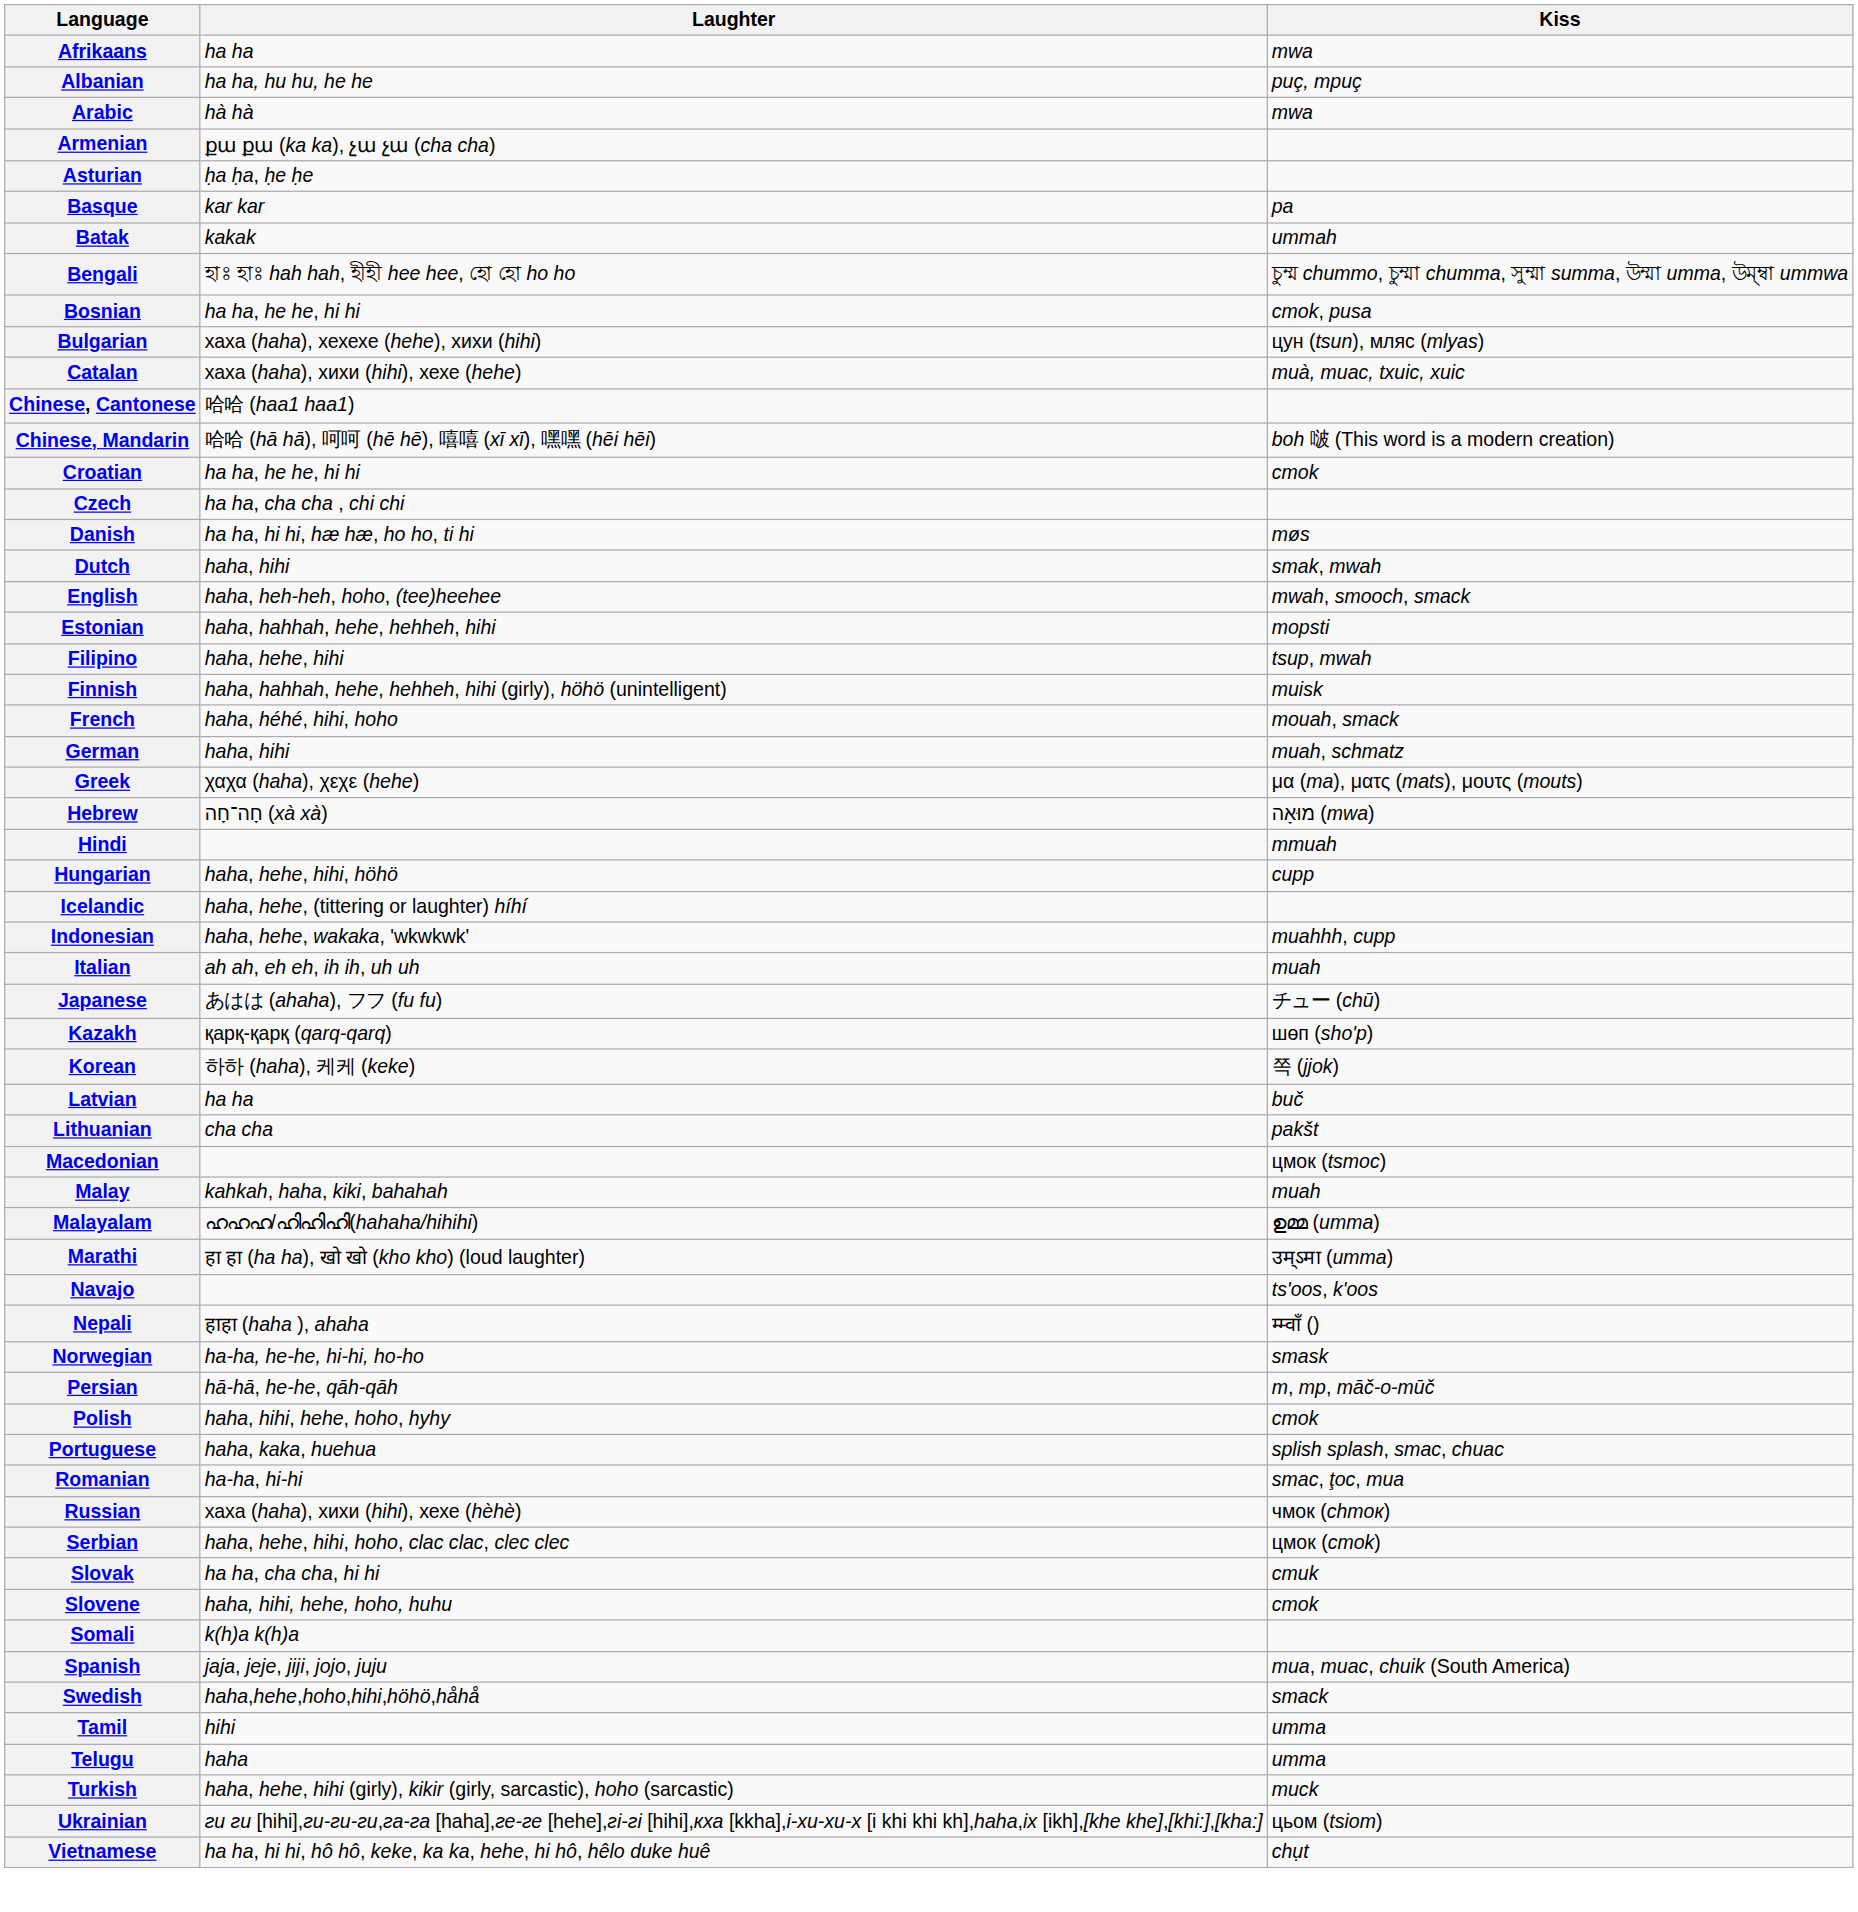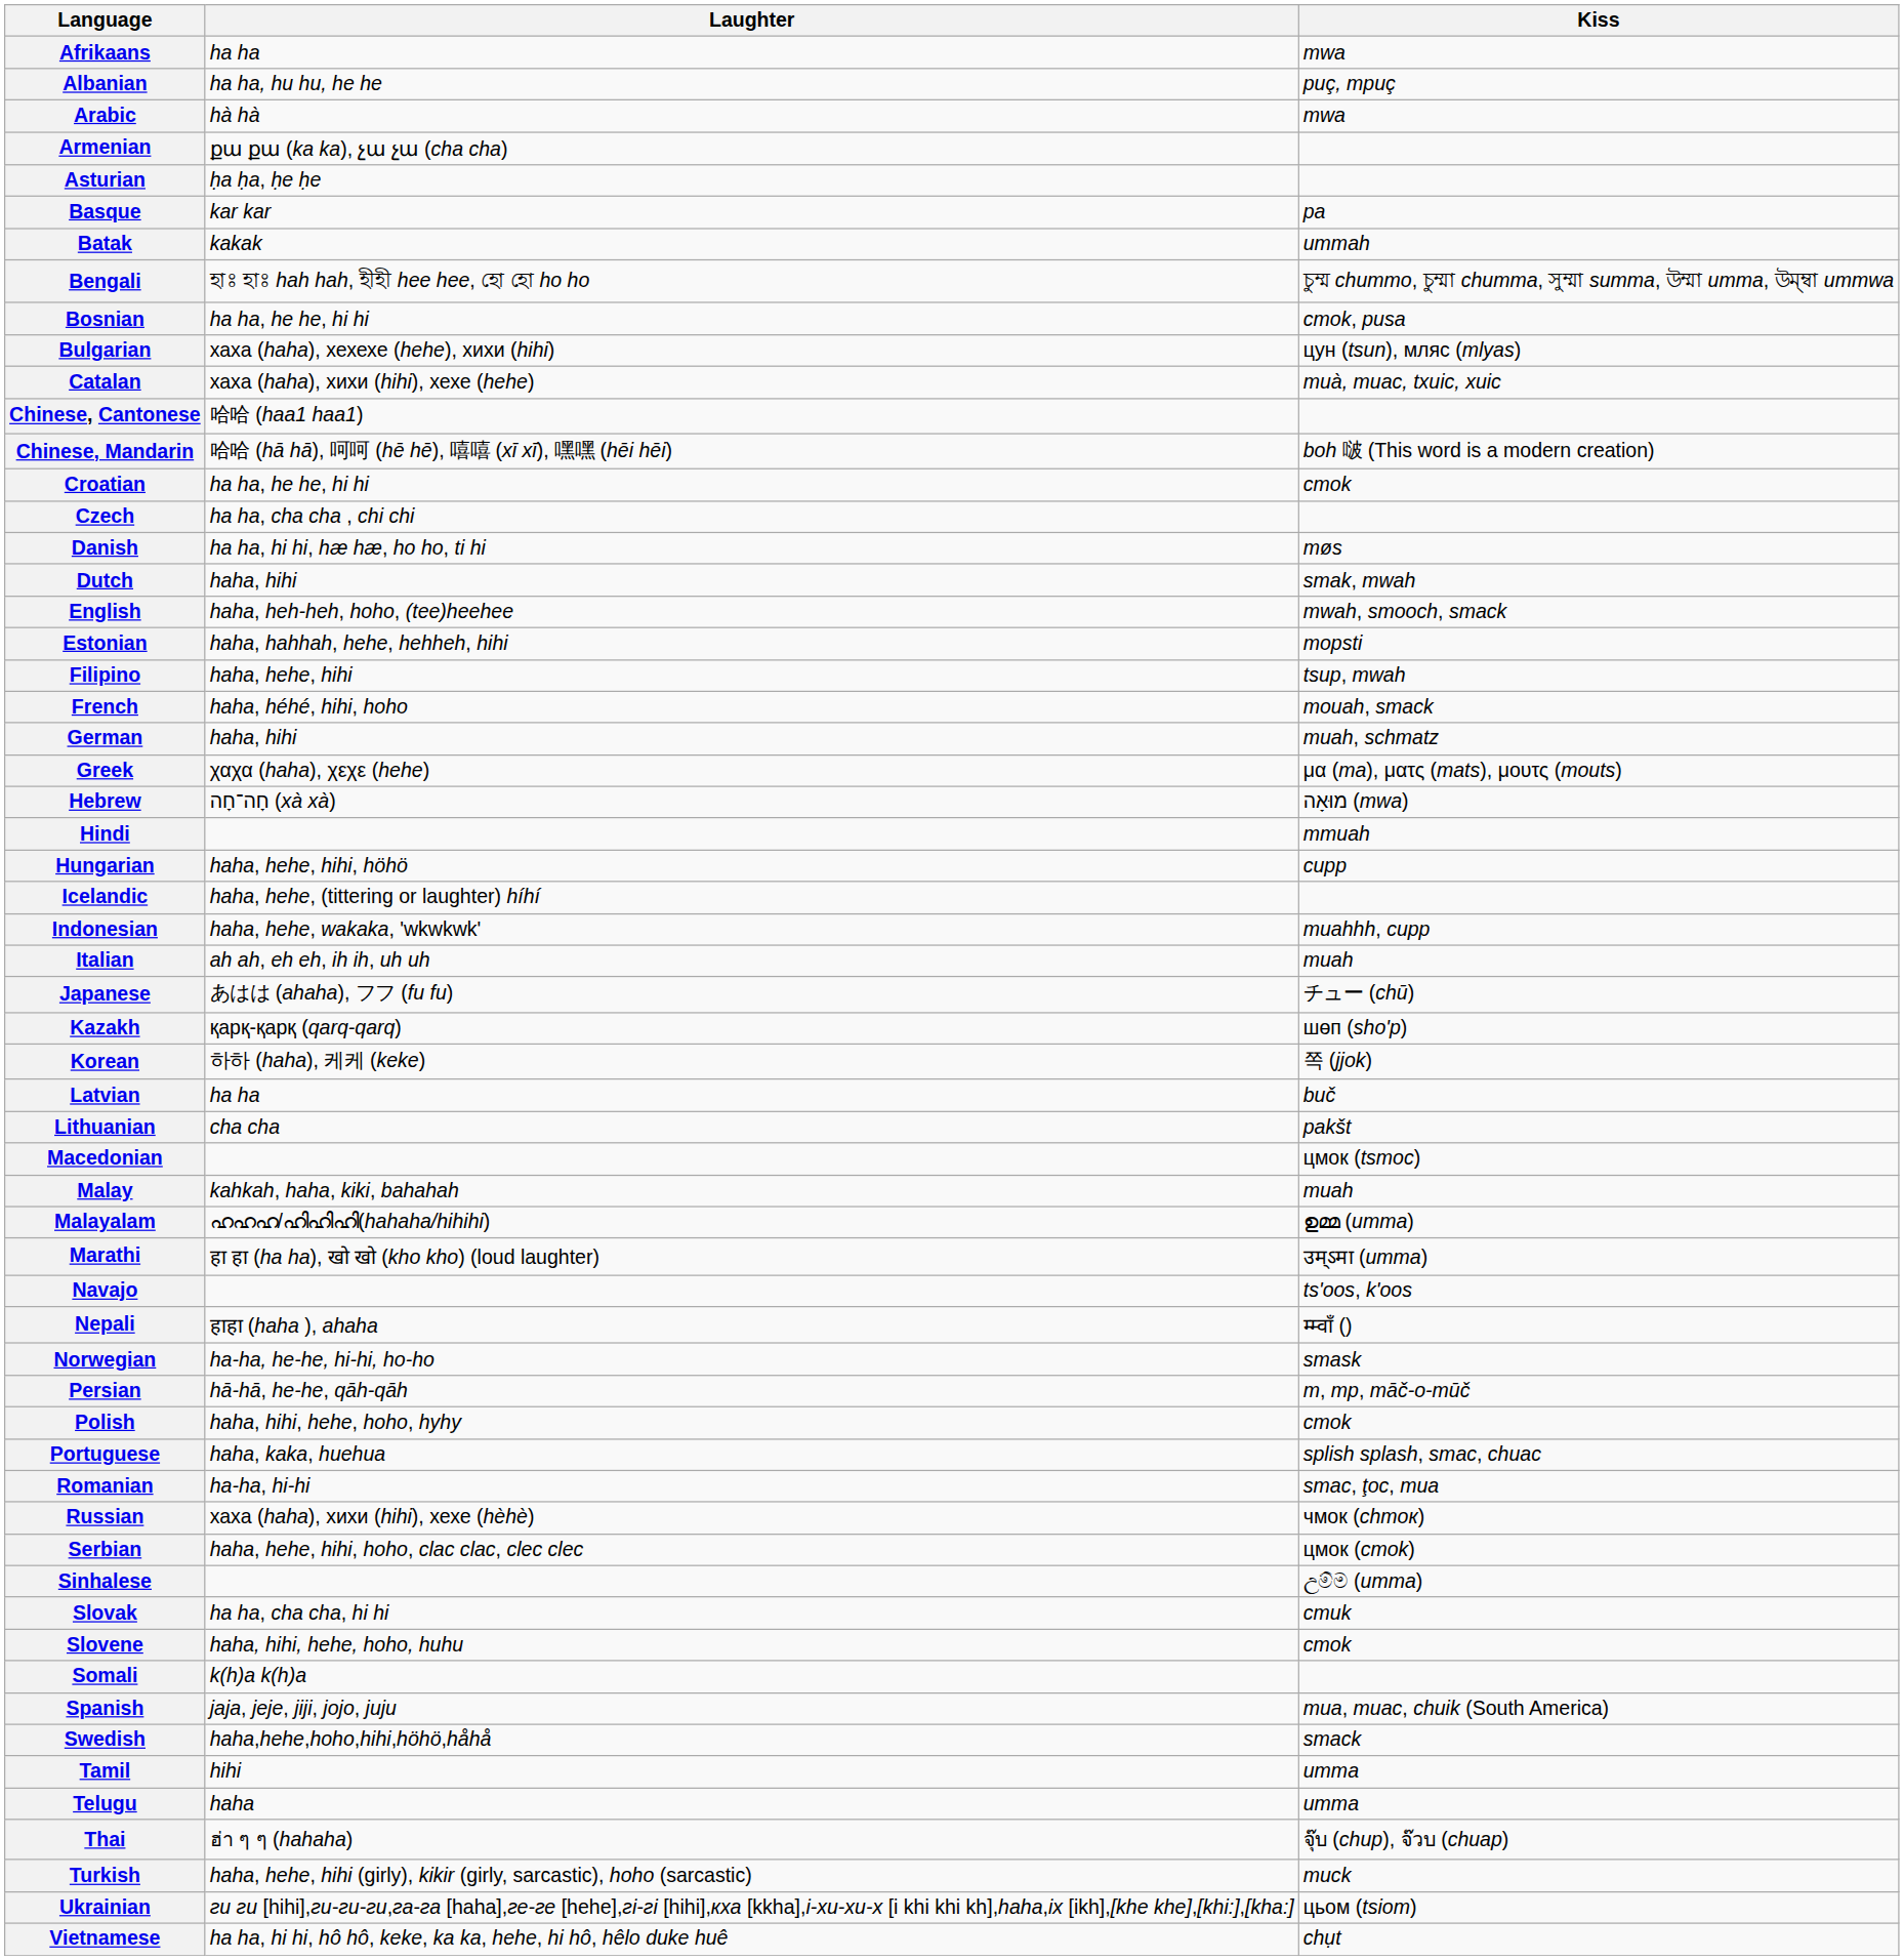- row: Finnish | haha, hahhah, hehe, hehheh, hihi (girly), höhö (unintelligent) | muisk
+ row: Sinhalese | උම්ම (umma)
+ row: Thai | ฮ่า ๆ ๆ (hahaha) | จุ๊บ (chup), จ๊วบ (chuap)
